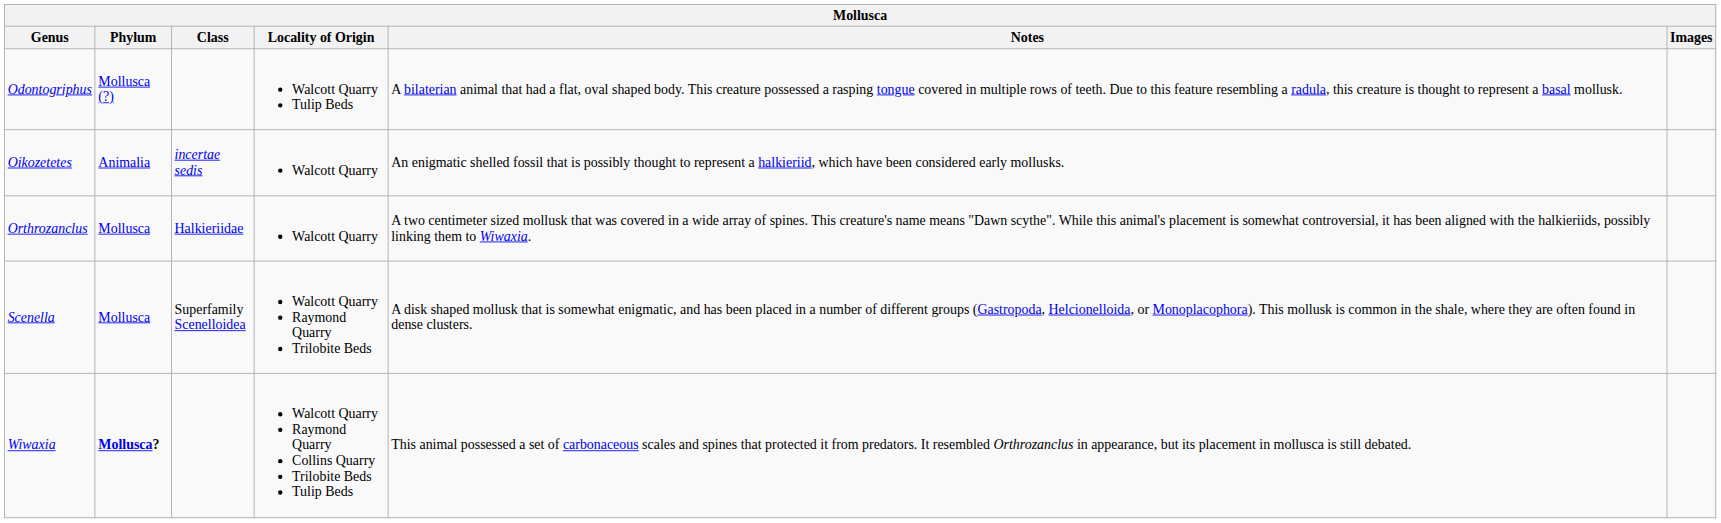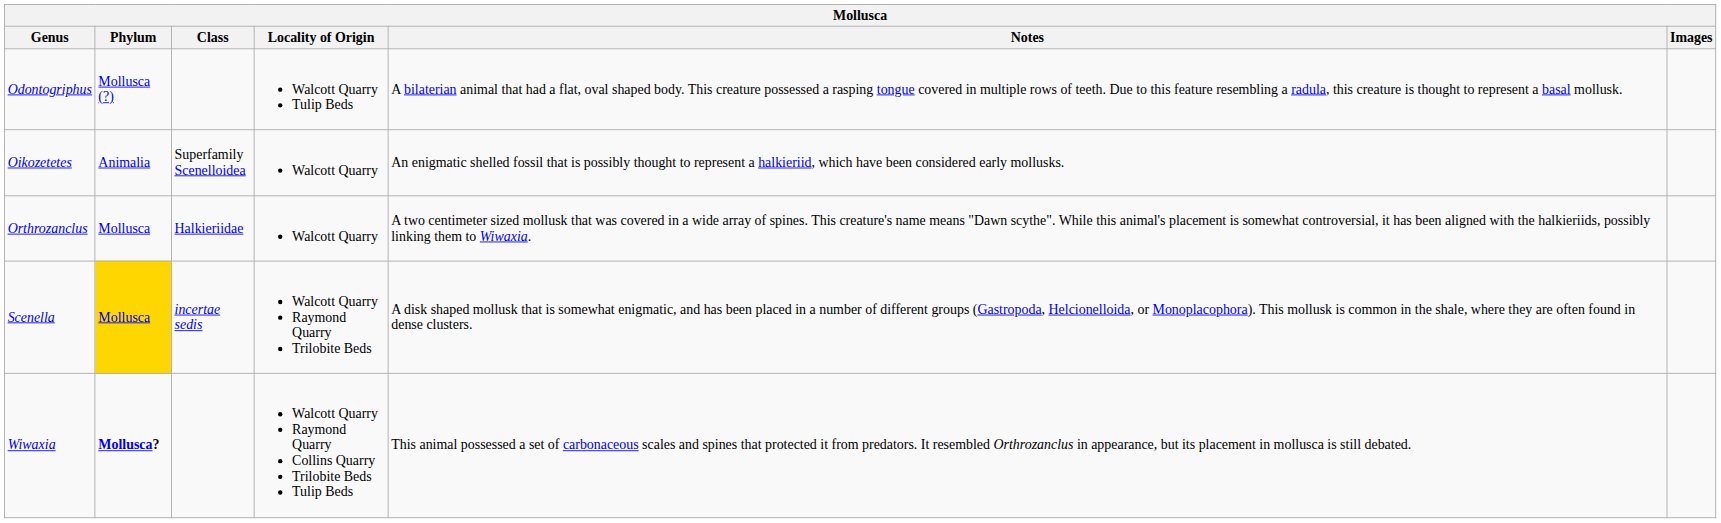Oikozetetes | Class: incertae sedis -> Superfamily Scenelloidea
Scenella | Phylum: no background -> gold background
Scenella | Class: Superfamily Scenelloidea -> incertae sedis
